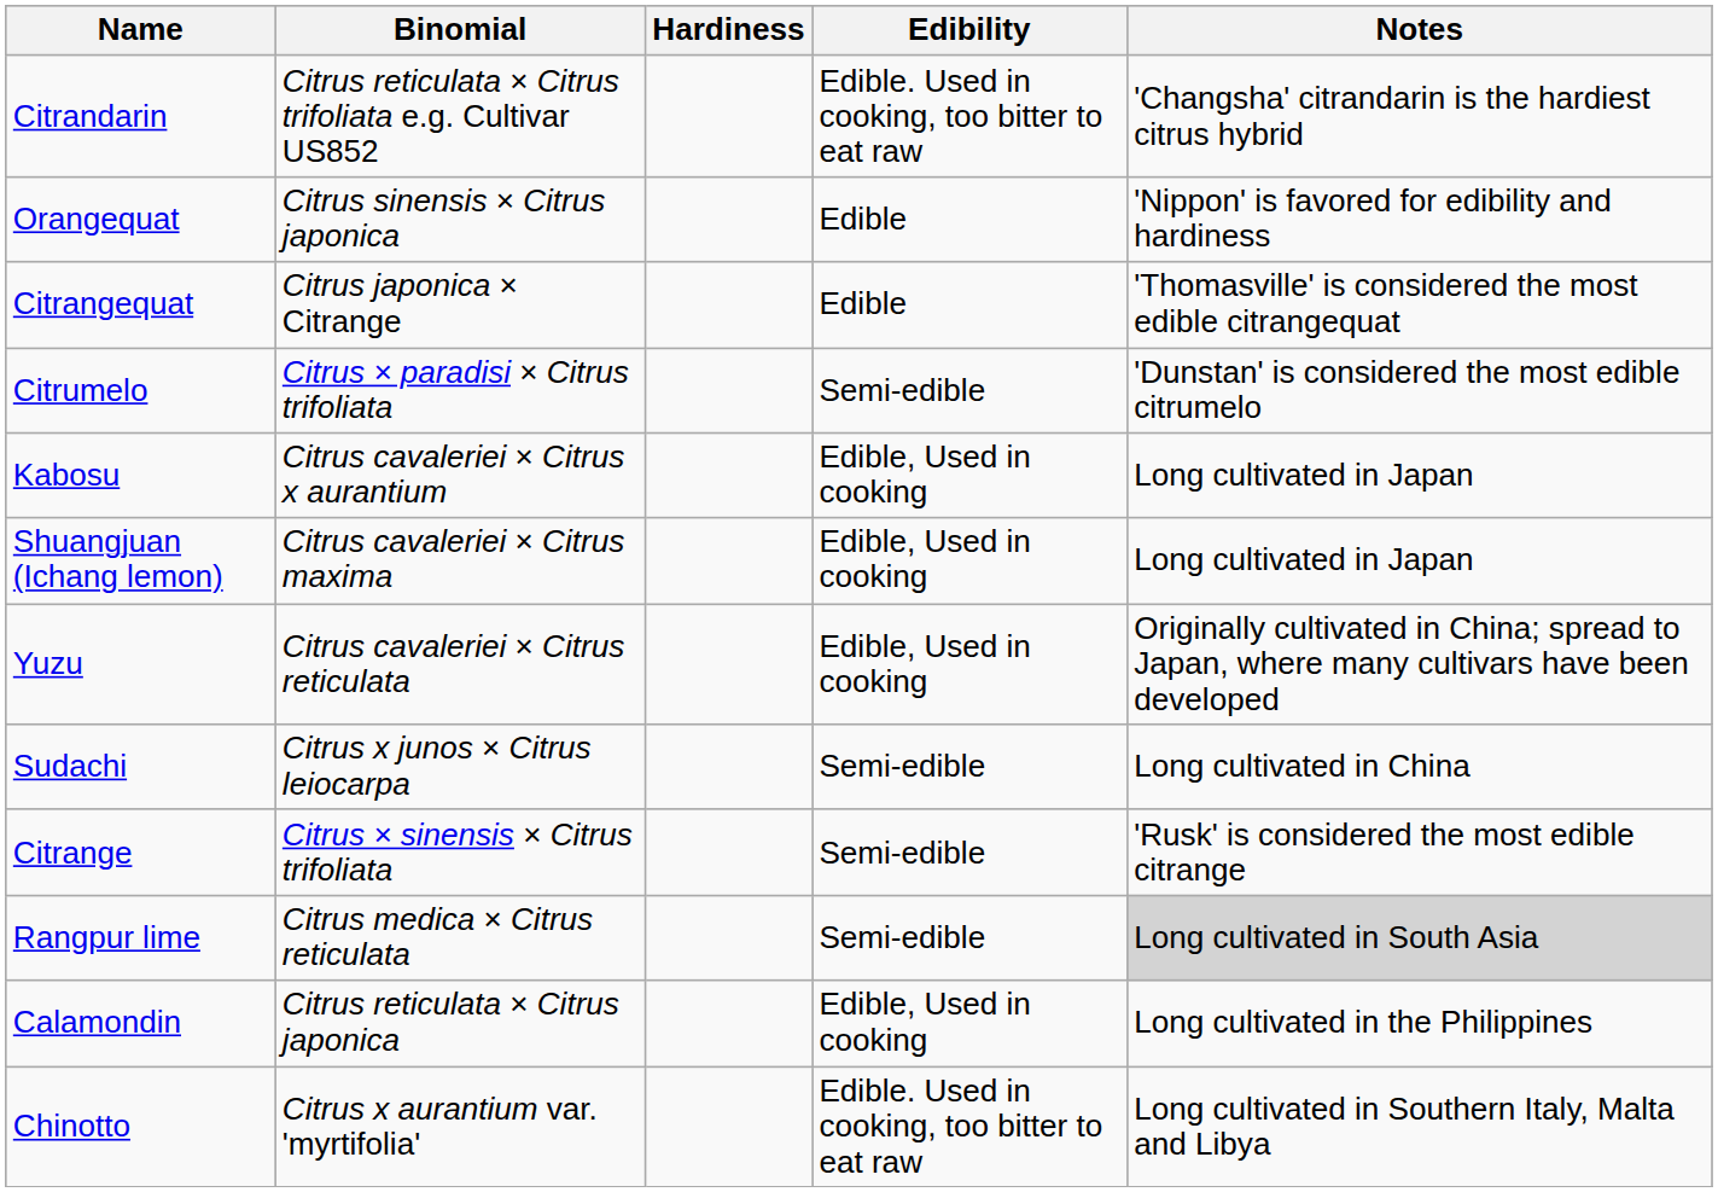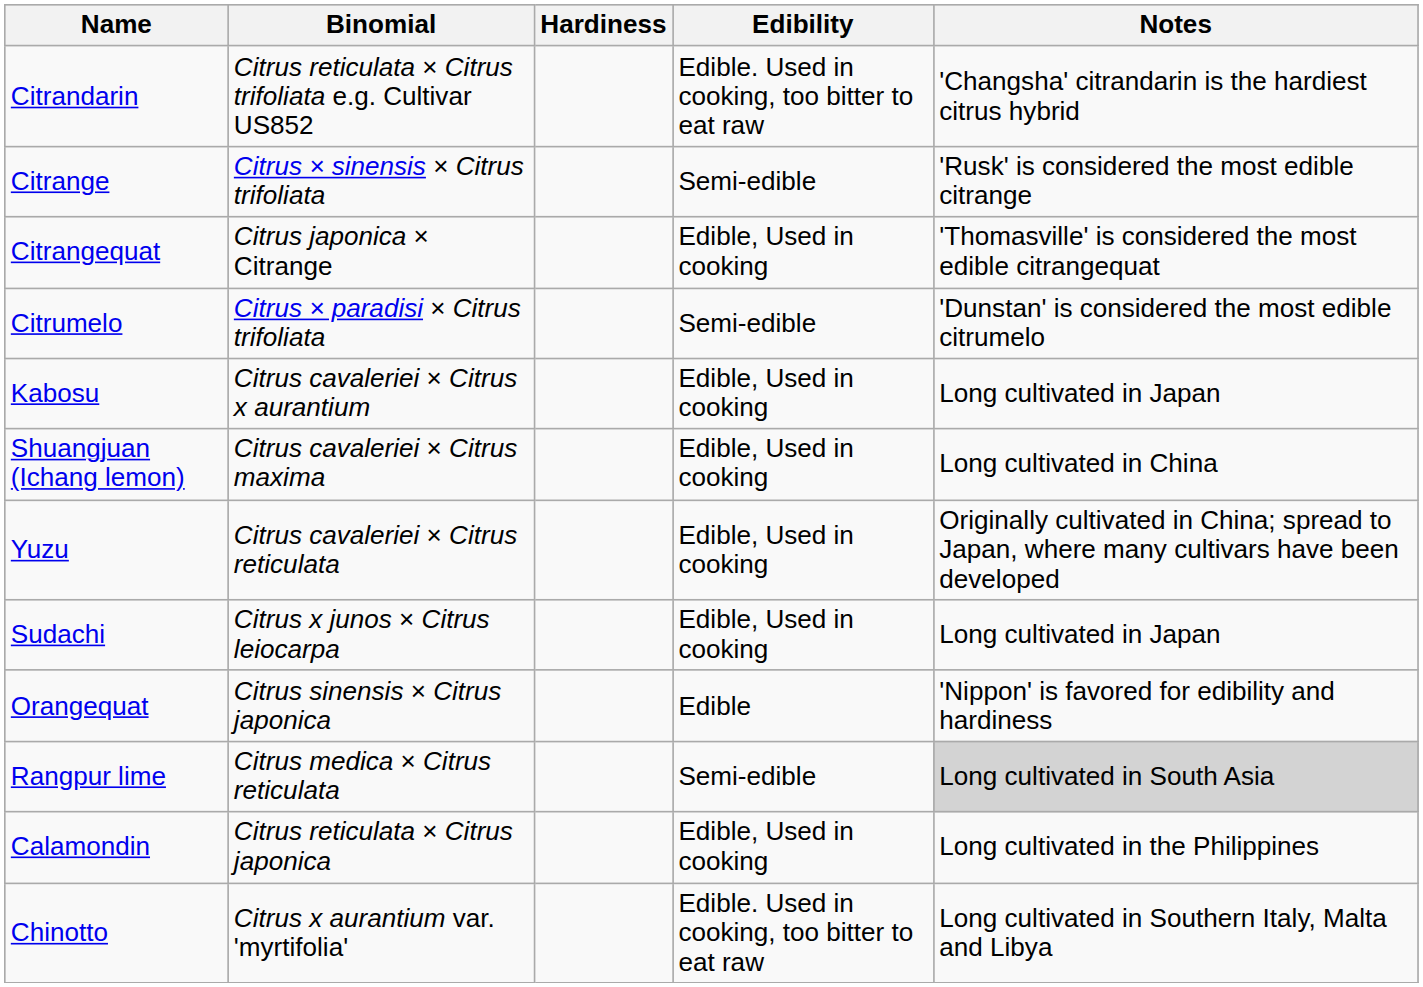rows swapped: Citrange <-> Orangequat
Citrangequat | Edibility: Edible -> Edible, Used in cooking
Shuangjuan (Ichang lemon) | Notes: Long cultivated in Japan -> Long cultivated in China
Sudachi | Edibility: Semi-edible -> Edible, Used in cooking
Sudachi | Notes: Long cultivated in China -> Long cultivated in Japan
